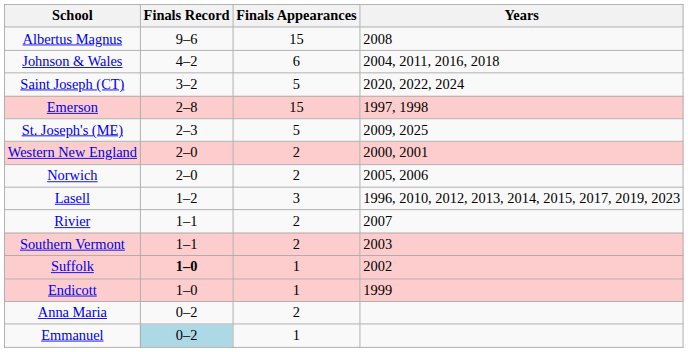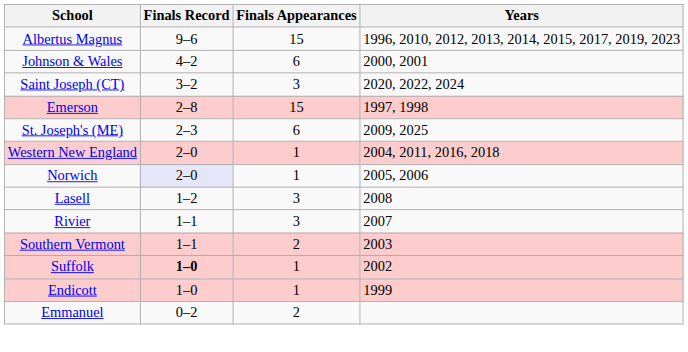Albertus Magnus | Years: 2008 -> 1996, 2010, 2012, 2013, 2014, 2015, 2017, 2019, 2023
Johnson & Wales | Years: 2004, 2011, 2016, 2018 -> 2000, 2001
Saint Joseph (CT) | Finals Appearances: 5 -> 3
St. Joseph's (ME) | Finals Appearances: 5 -> 6
Western New England | Finals Appearances: 2 -> 1
Western New England | Years: 2000, 2001 -> 2004, 2011, 2016, 2018
Norwich | Finals Record: no background -> lavender background
Norwich | Finals Appearances: 2 -> 1
Lasell | Years: 1996, 2010, 2012, 2013, 2014, 2015, 2017, 2019, 2023 -> 2008
Rivier | Finals Appearances: 2 -> 3
- row: Anna Maria | 0–2 | 2
Emmanuel | Finals Record: lightblue background -> no background
Emmanuel | Finals Appearances: 1 -> 2
